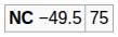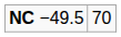NC −49.5 | column 2: 75 -> 70
